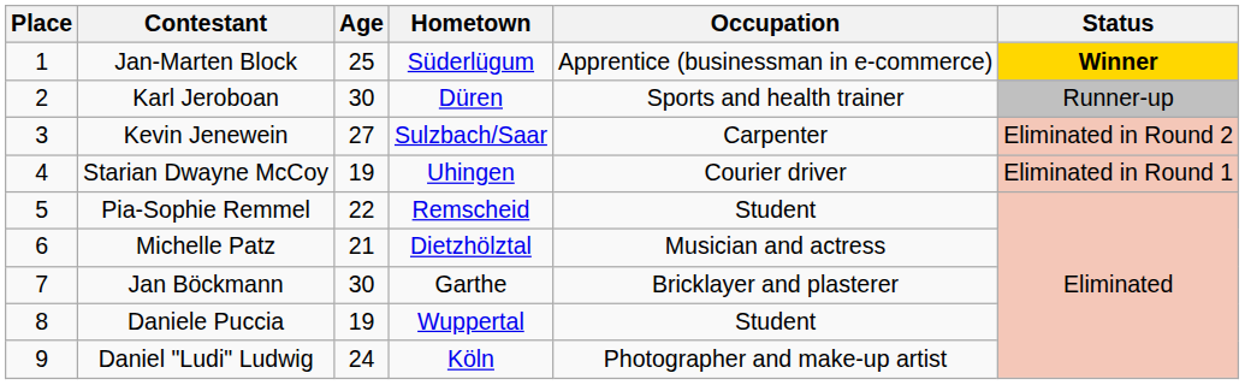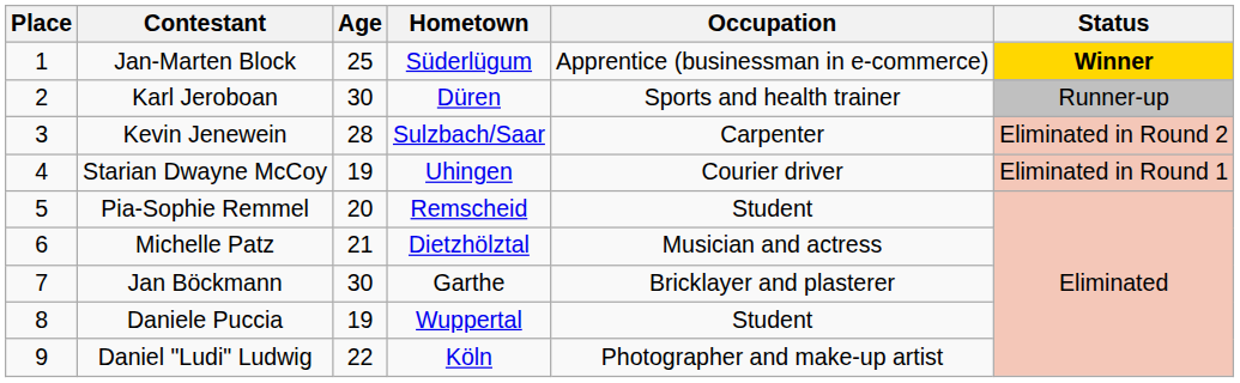Kevin Jenewein | Age: 27 -> 28
Pia-Sophie Remmel | Age: 22 -> 20
Daniel "Ludi" Ludwig | Age: 24 -> 22
